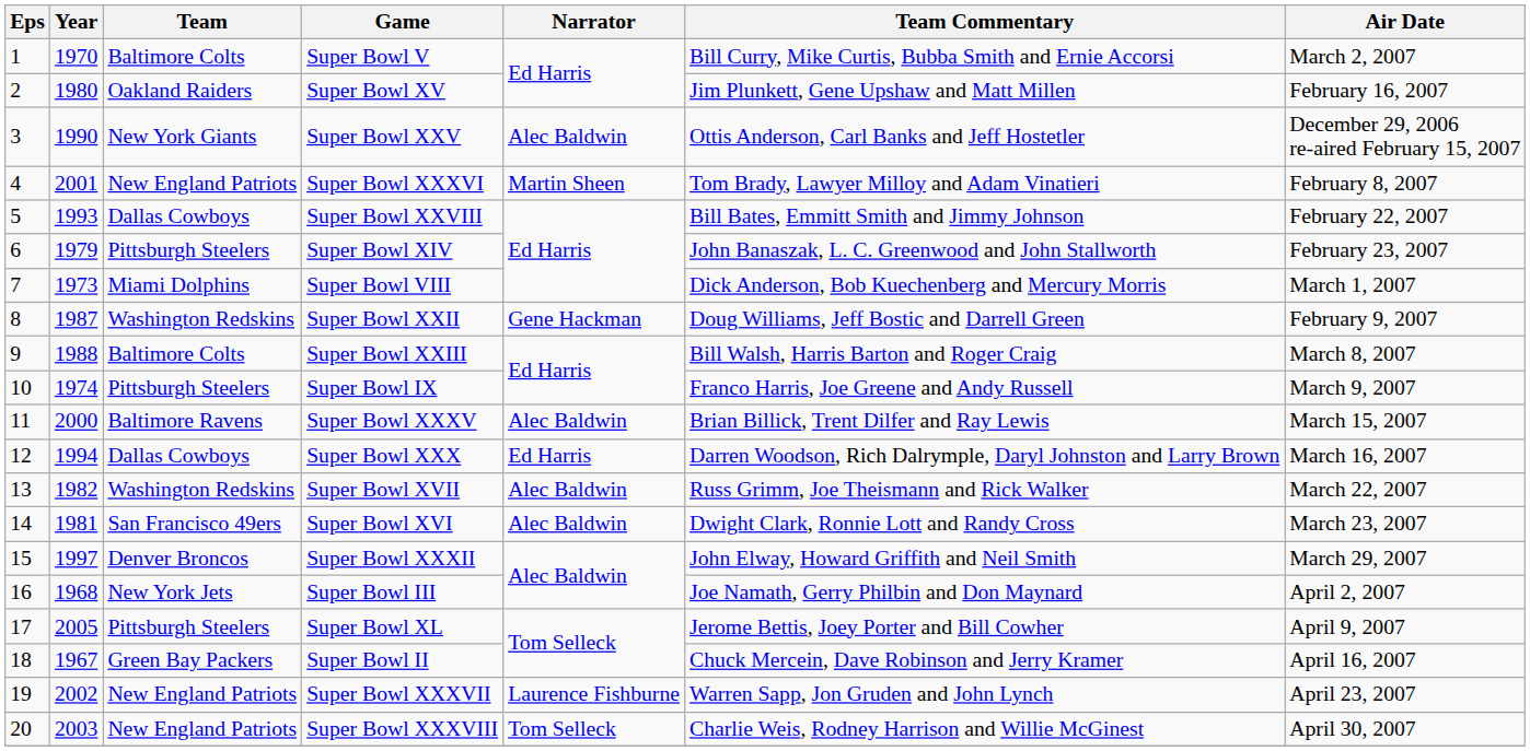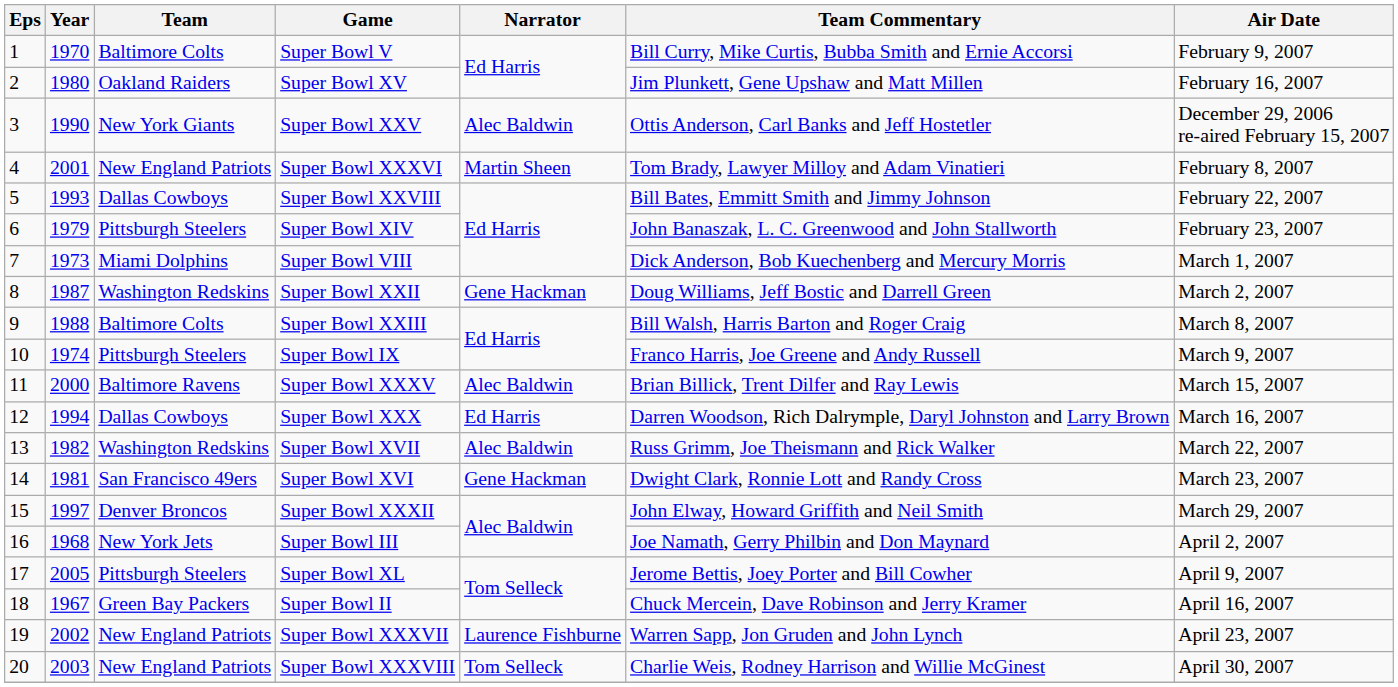Super Bowl V | Air Date: March 2, 2007 -> February 9, 2007
Super Bowl XXII | Air Date: February 9, 2007 -> March 2, 2007
Super Bowl XVI | Narrator: Alec Baldwin -> Gene Hackman
